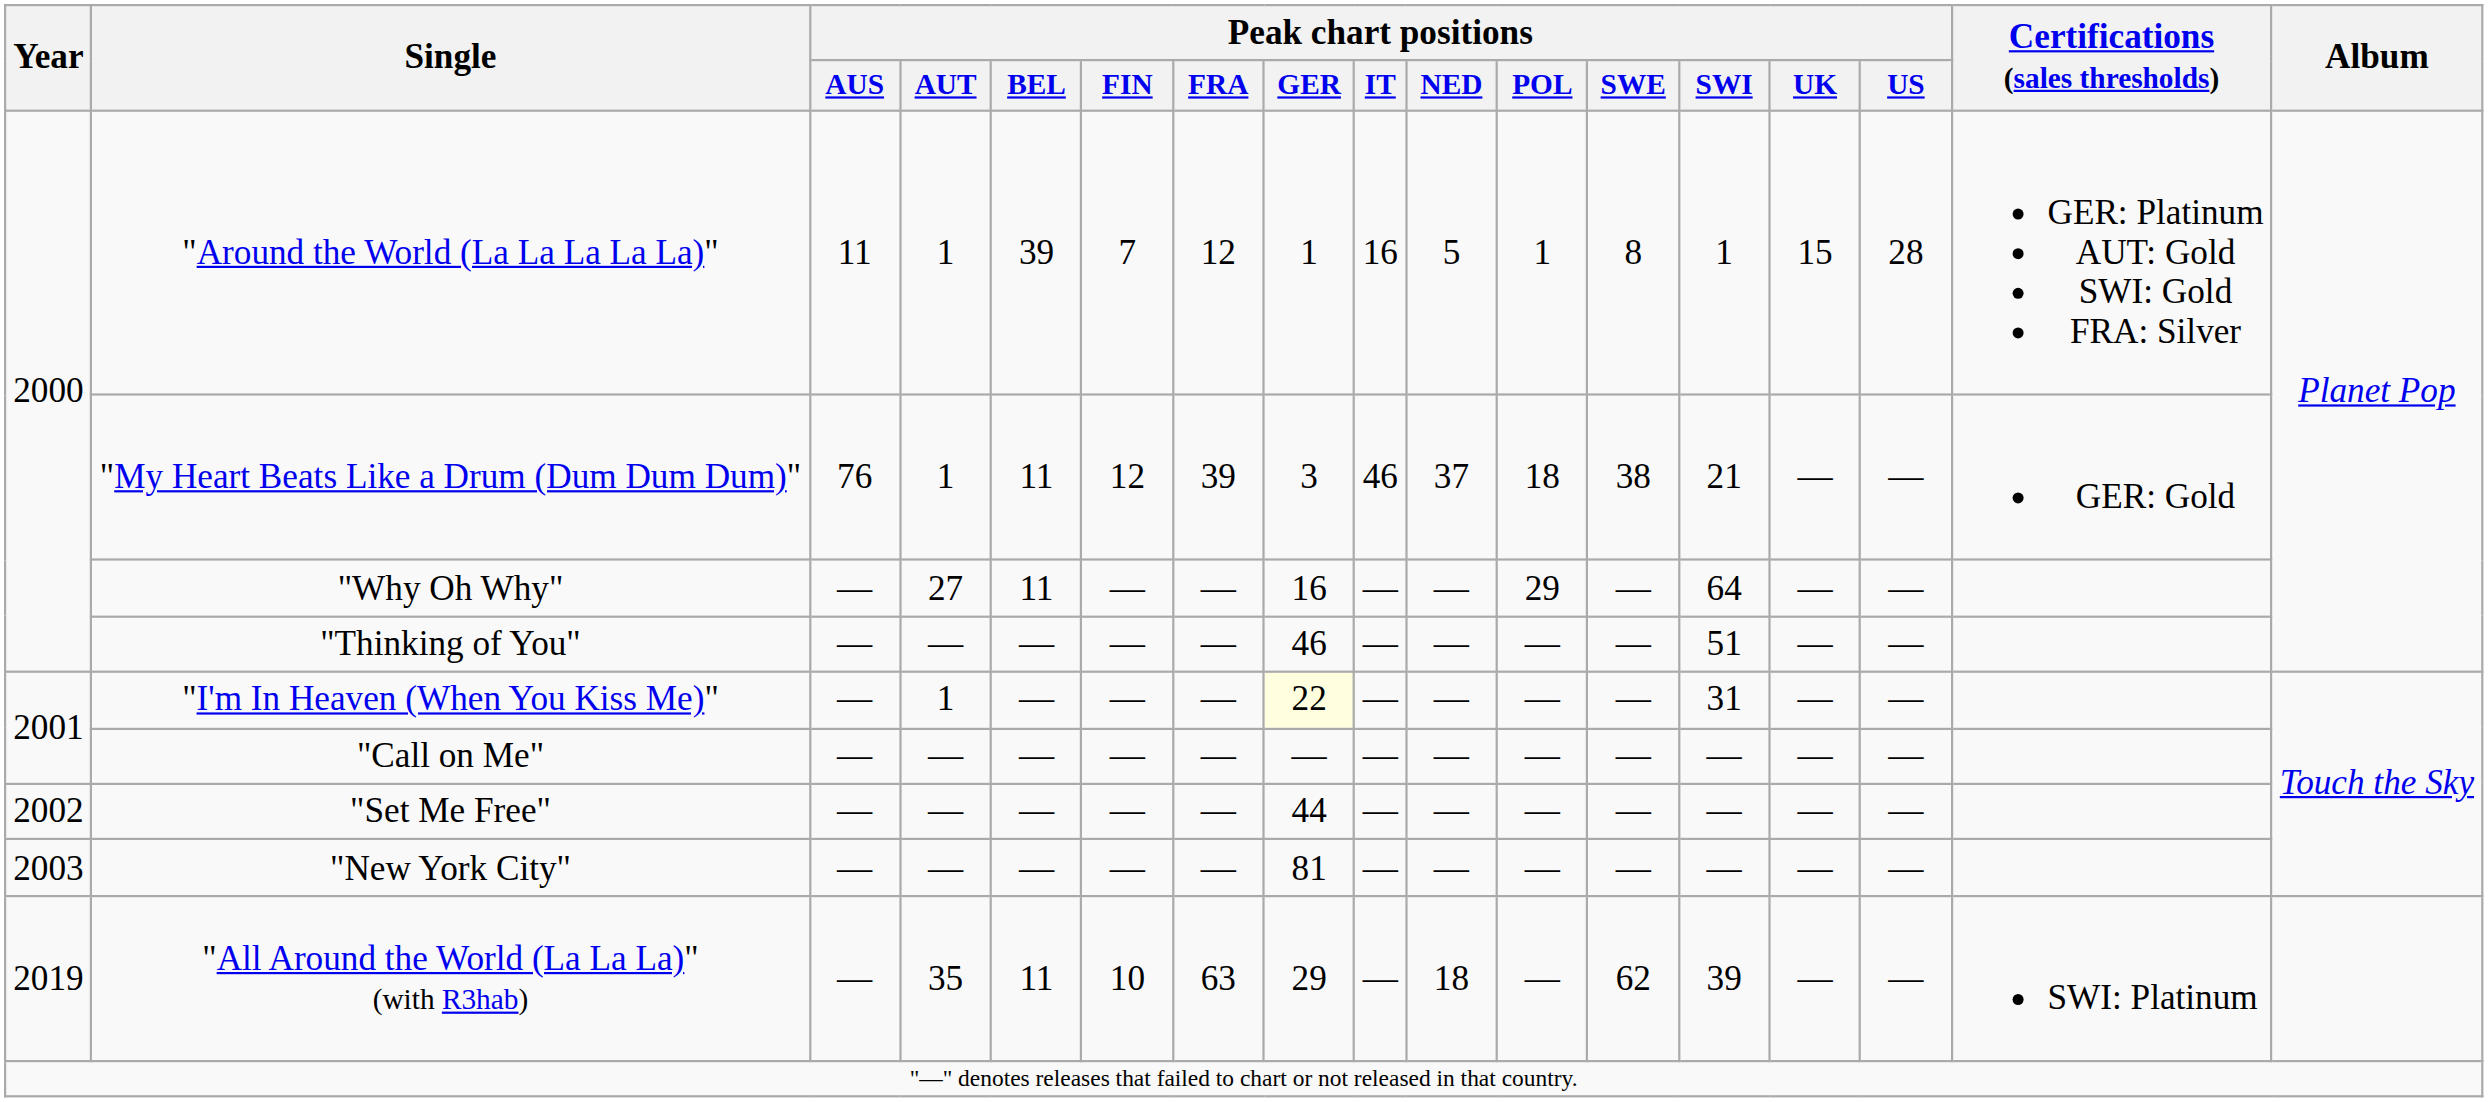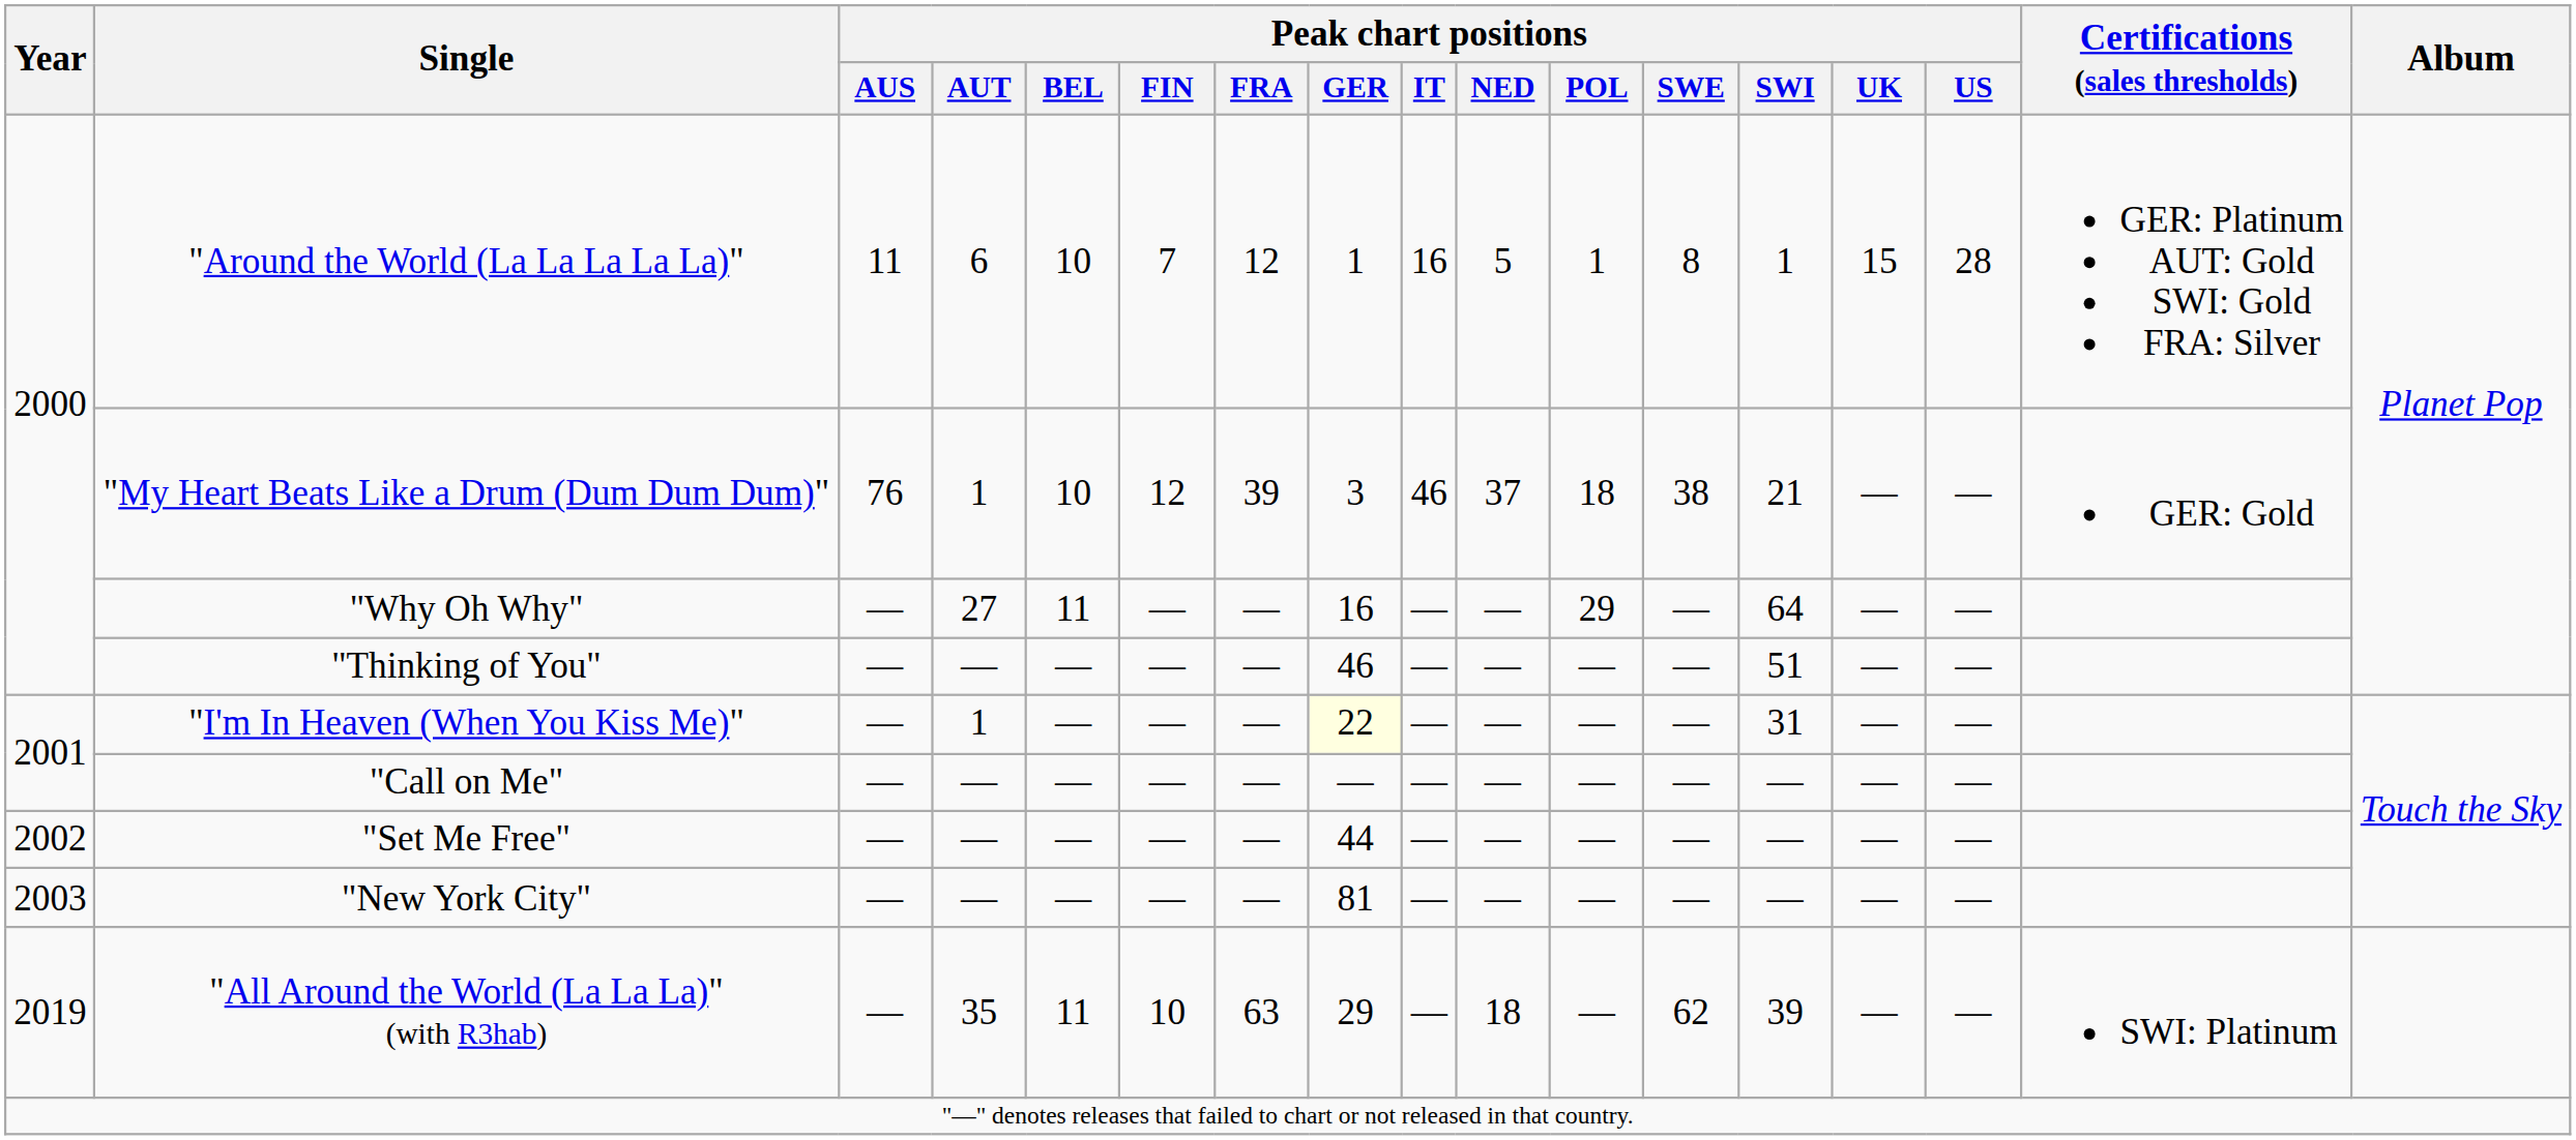"Around the World (La La La La La)" | Peak chart positions / AUT: 1 -> 6
"Around the World (La La La La La)" | Peak chart positions / BEL: 39 -> 10
"My Heart Beats Like a Drum (Dum Dum Dum)" | Peak chart positions / BEL: 11 -> 10
